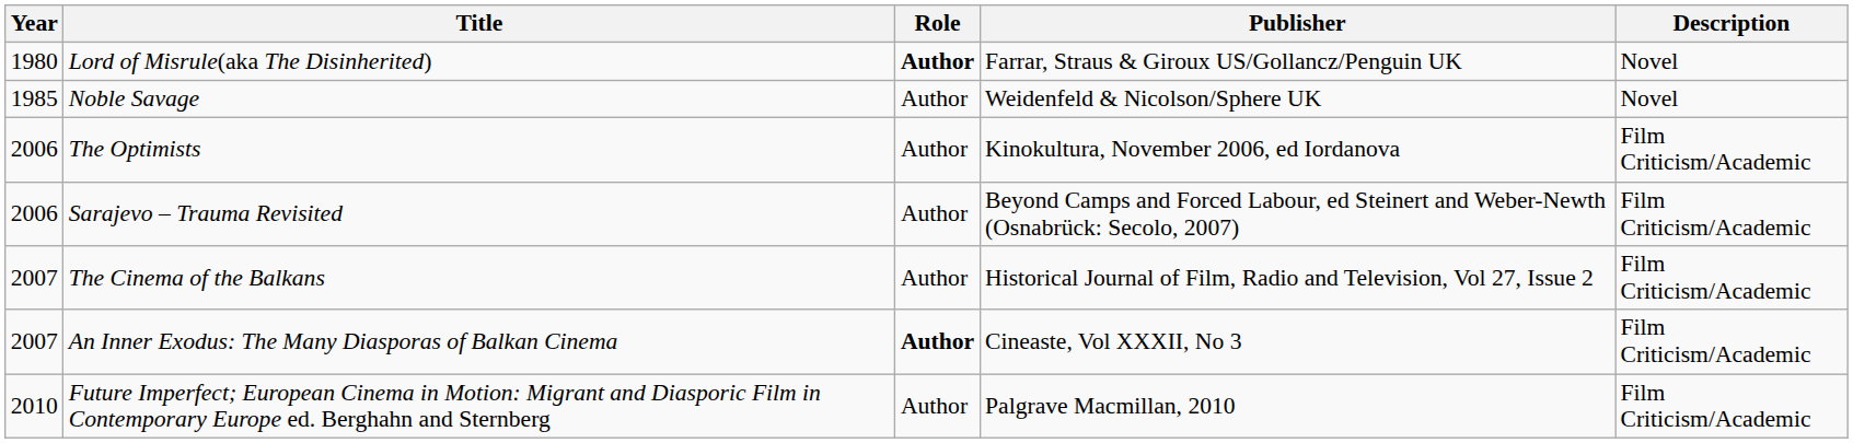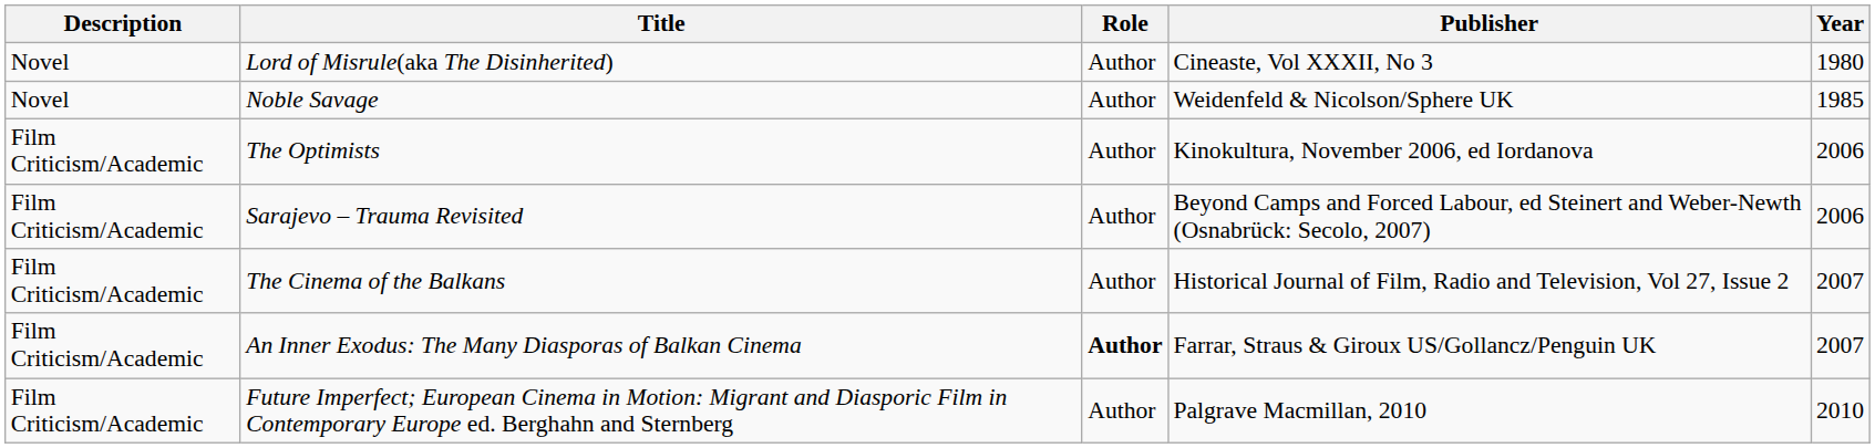columns swapped: Year <-> Description
Lord of Misrule(aka The Disinherited) | Role: bold -> normal
Lord of Misrule(aka The Disinherited) | Publisher: Farrar, Straus & Giroux US/Gollancz/Penguin UK -> Cineaste, Vol XXXII, No 3
An Inner Exodus: The Many Diasporas of Balkan Cinema | Publisher: Cineaste, Vol XXXII, No 3 -> Farrar, Straus & Giroux US/Gollancz/Penguin UK
